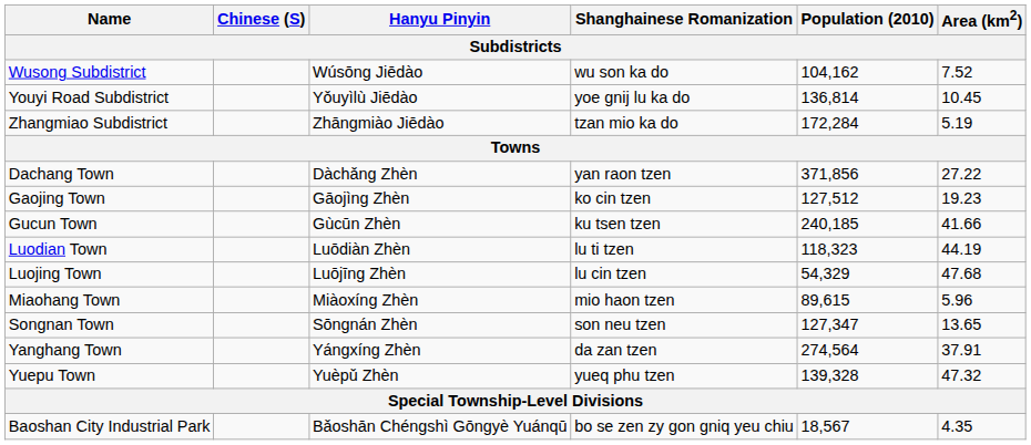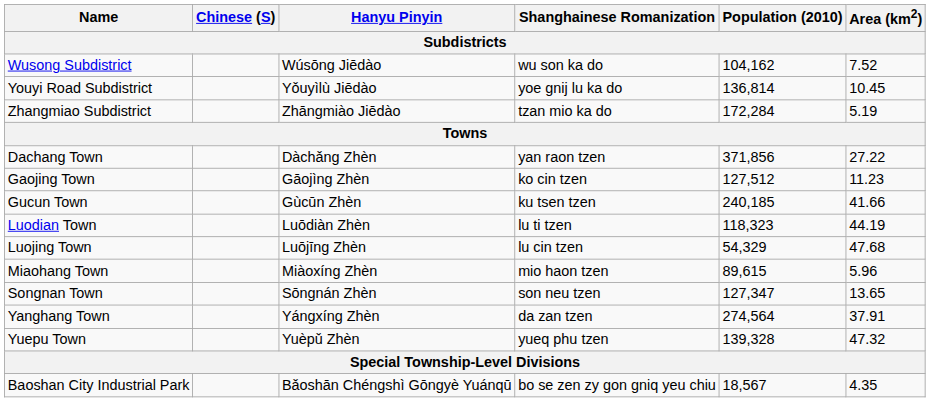Gaojing Town | Area (km2): 19.23 -> 11.23
